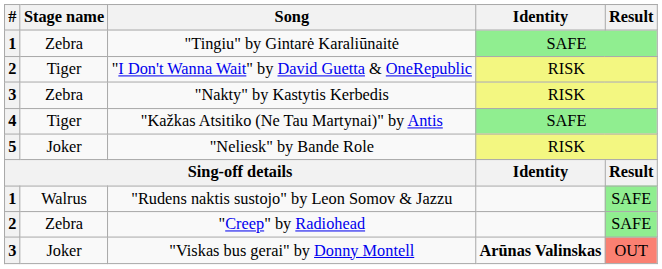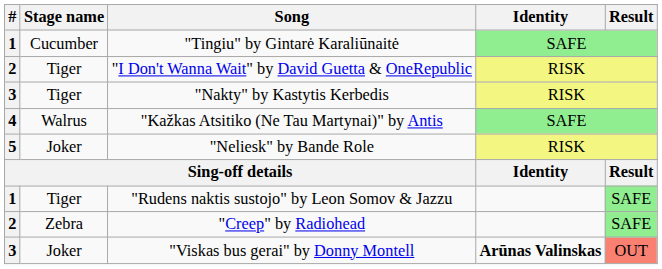"Tingiu" by Gintarė Karaliūnaitė | Stage name: Zebra -> Cucumber
"Nakty" by Kastytis Kerbedis | Stage name: Zebra -> Tiger
"Kažkas Atsitiko (Ne Tau Martynai)" by Antis | Stage name: Tiger -> Walrus
"Rudens naktis sustojo" by Leon Somov & Jazzu | Stage name: Walrus -> Tiger
